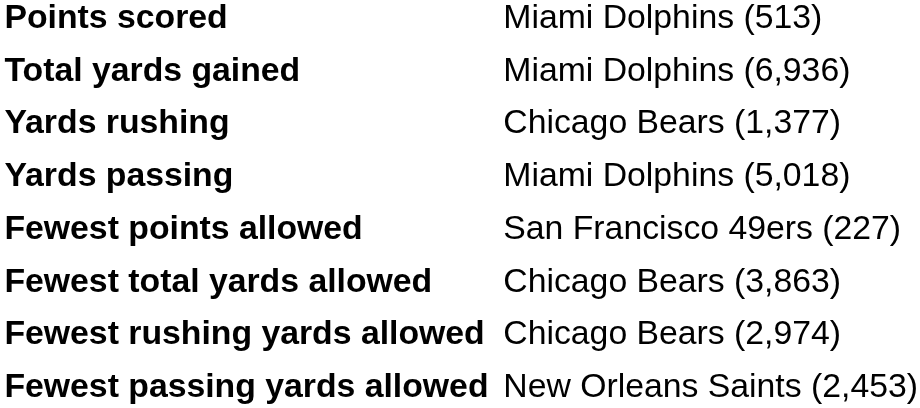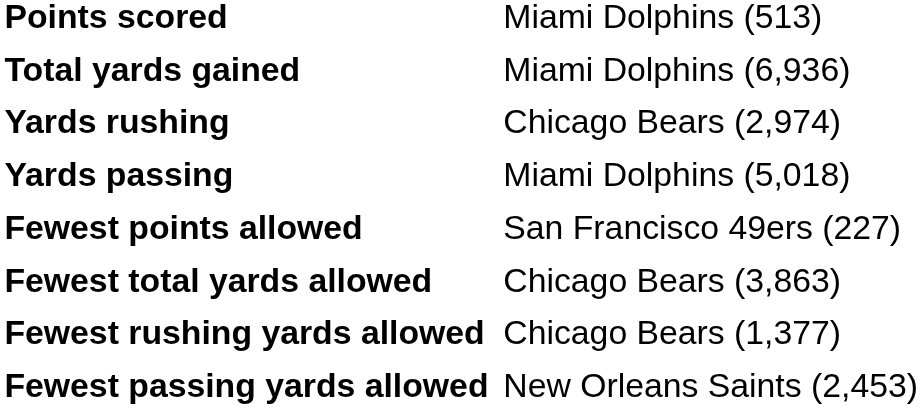Yards rushing | column 2: Chicago Bears (1,377) -> Chicago Bears (2,974)
Fewest rushing yards allowed | column 2: Chicago Bears (2,974) -> Chicago Bears (1,377)
